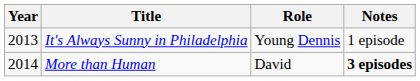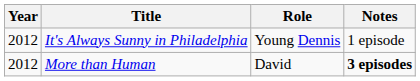It's Always Sunny in Philadelphia | Year: 2013 -> 2012
More than Human | Year: 2014 -> 2012
